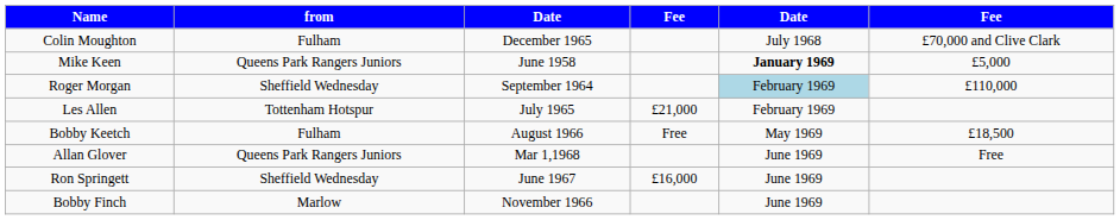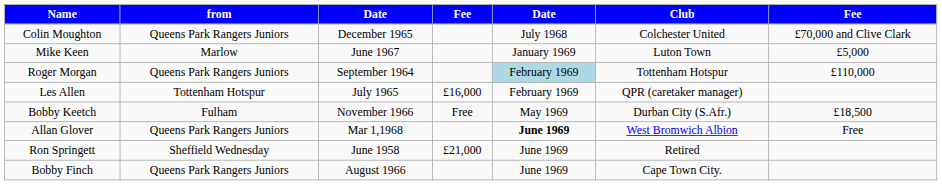+ column: Club | Colchester United | Luton Town | Tottenham Hotspur | QPR (caretaker manager) | Durban City (S.Afr.) | West Bromwich Albion | Retired | Cape Town City.
Colin Moughton | from: Fulham -> Queens Park Rangers Juniors
Mike Keen | from: Queens Park Rangers Juniors -> Marlow
Mike Keen | column 3: June 1958 -> June 1967
Mike Keen | column 5: bold -> normal
Roger Morgan | from: Sheffield Wednesday -> Queens Park Rangers Juniors
Les Allen | column 4: £21,000 -> £16,000
Bobby Keetch | column 3: August 1966 -> November 1966
Allan Glover | column 5: normal -> bold
Ron Springett | column 3: June 1967 -> June 1958
Ron Springett | column 4: £16,000 -> £21,000
Bobby Finch | from: Marlow -> Queens Park Rangers Juniors
Bobby Finch | column 3: November 1966 -> August 1966
